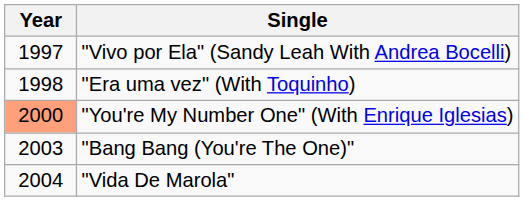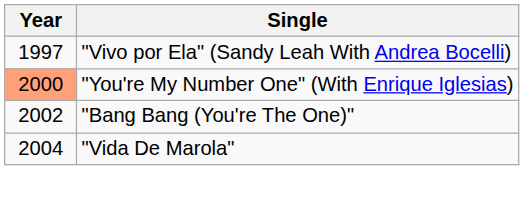- row: 1998 | "Era uma vez" (With Toquinho)
"Bang Bang (You're The One)" | Year: 2003 -> 2002
